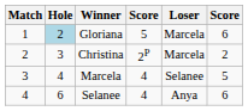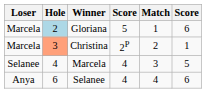columns swapped: Match <-> Loser
Christina | Hole: no background -> lightsalmon background
Christina | column 6: 2 -> 1
